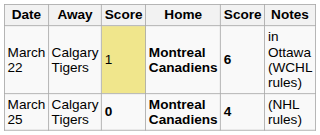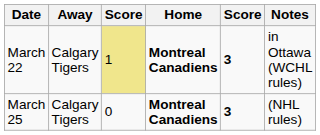March 22 | column 5: 6 -> 3
March 25 | column 3: bold -> normal
March 25 | column 5: 4 -> 3
